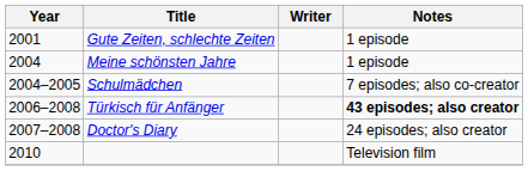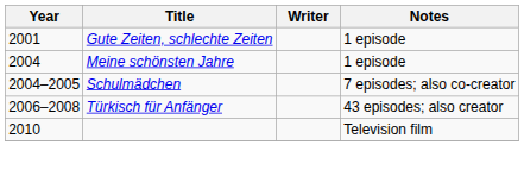Türkisch für Anfänger | Notes: bold -> normal
- row: 2007–2008 | Doctor's Diary | 24 episodes; also creator
